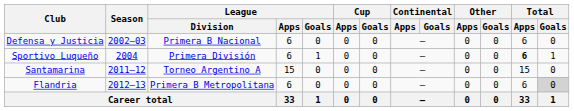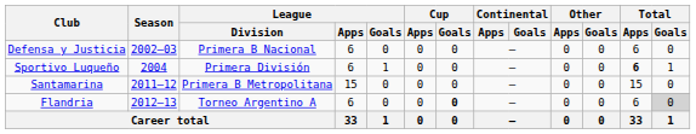Santamarina | League / Division: Torneo Argentino A -> Primera B Metropolitana
Flandria | League / Division: Primera B Metropolitana -> Torneo Argentino A
Flandria | Cup / Goals: normal -> bold
